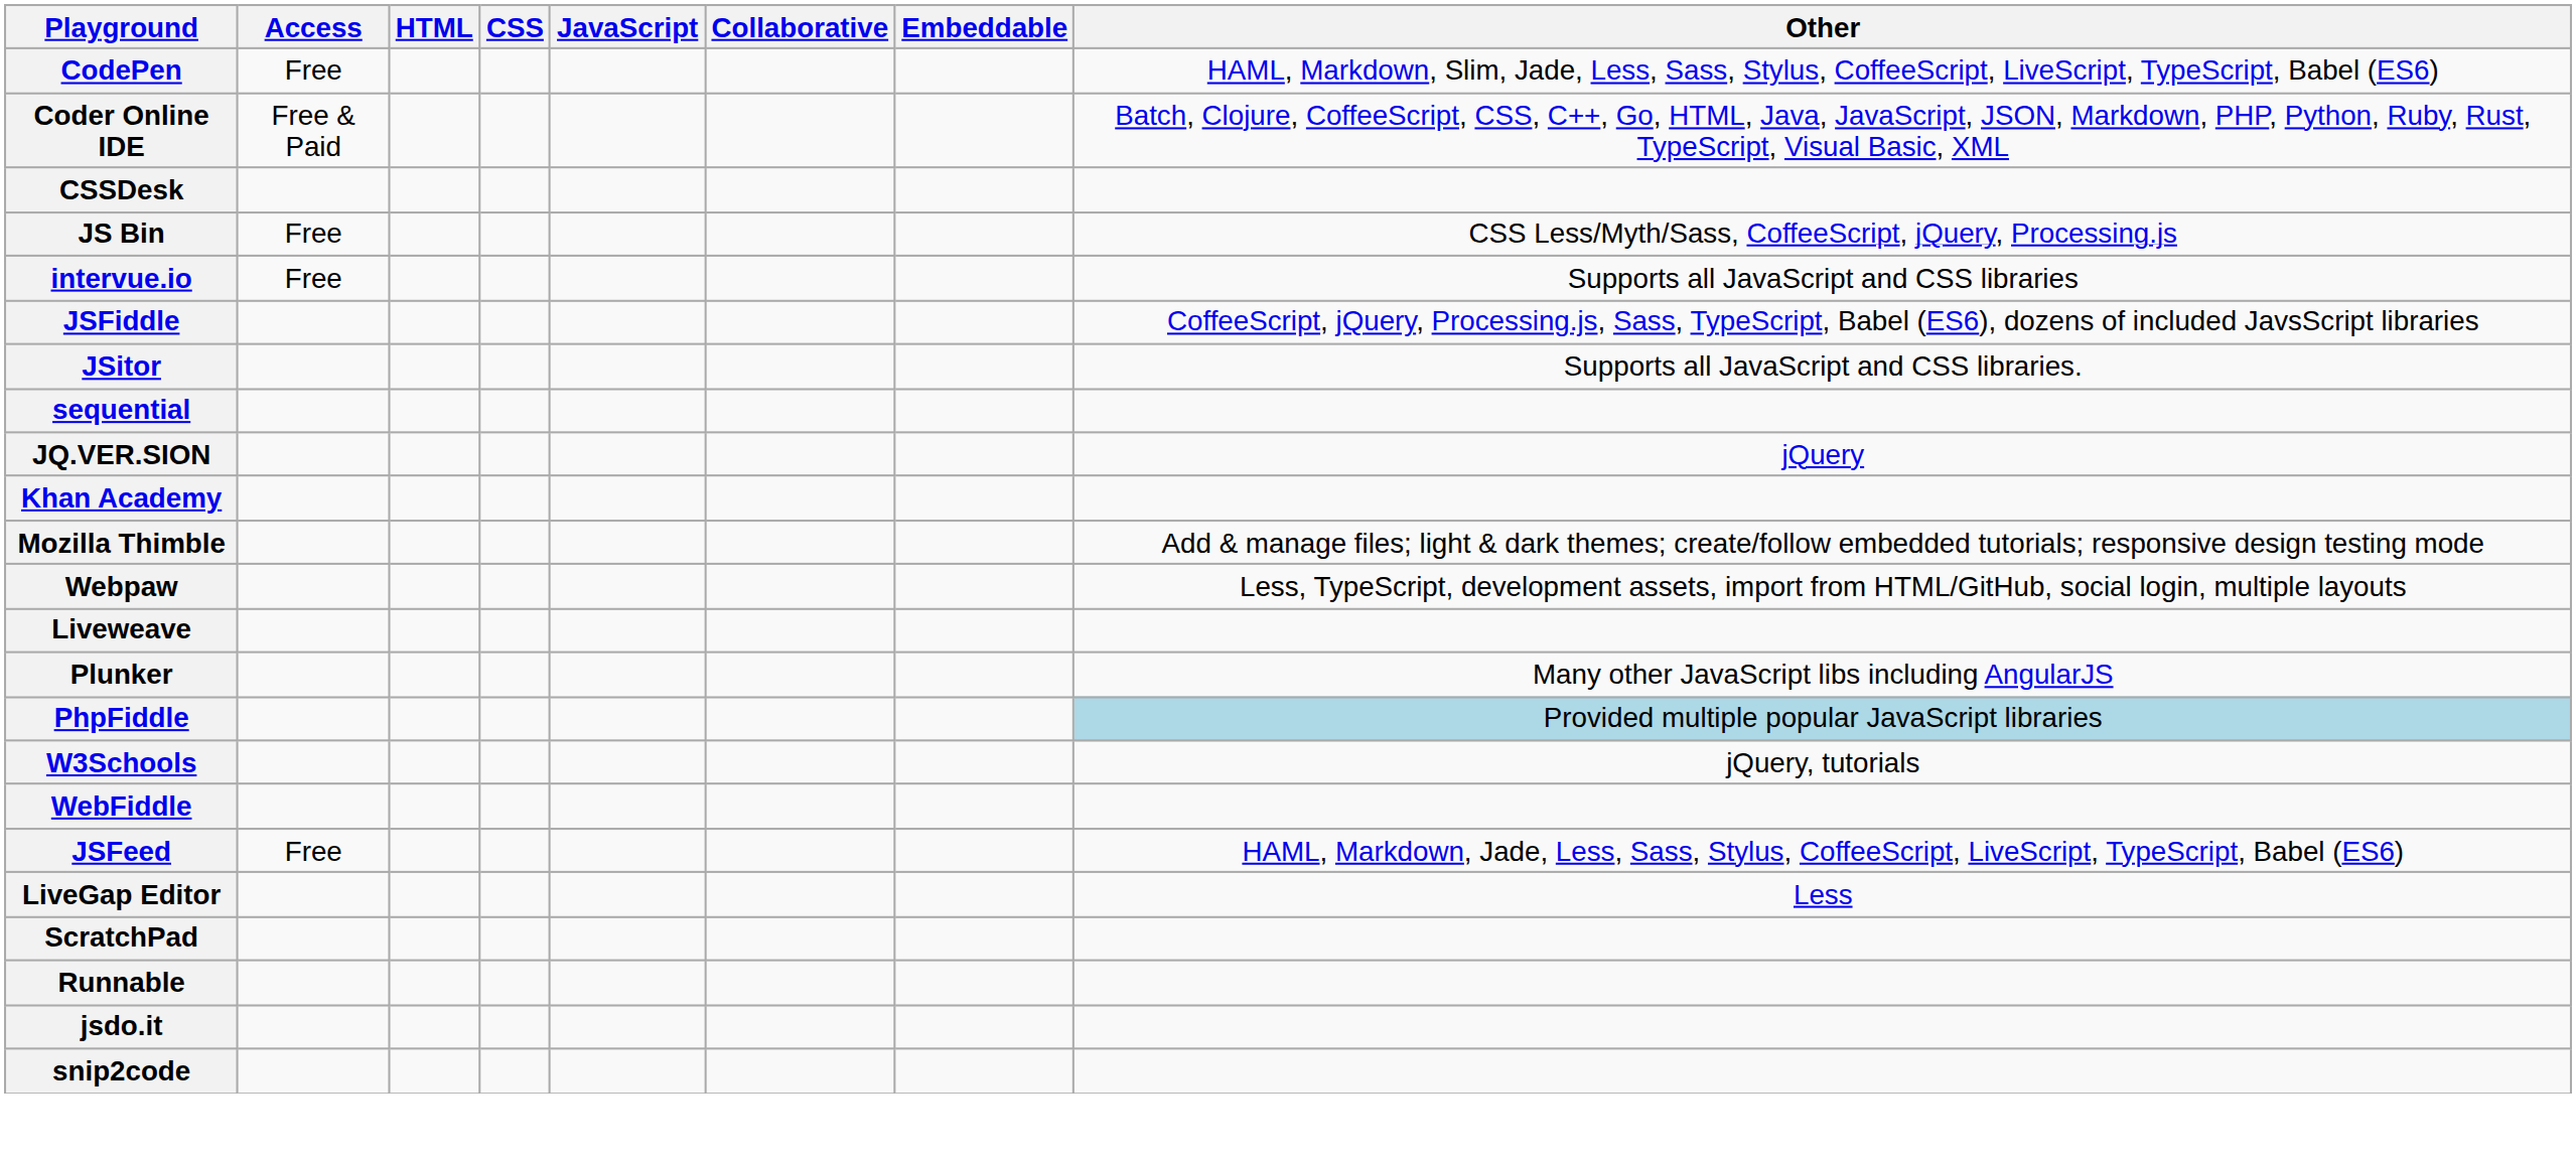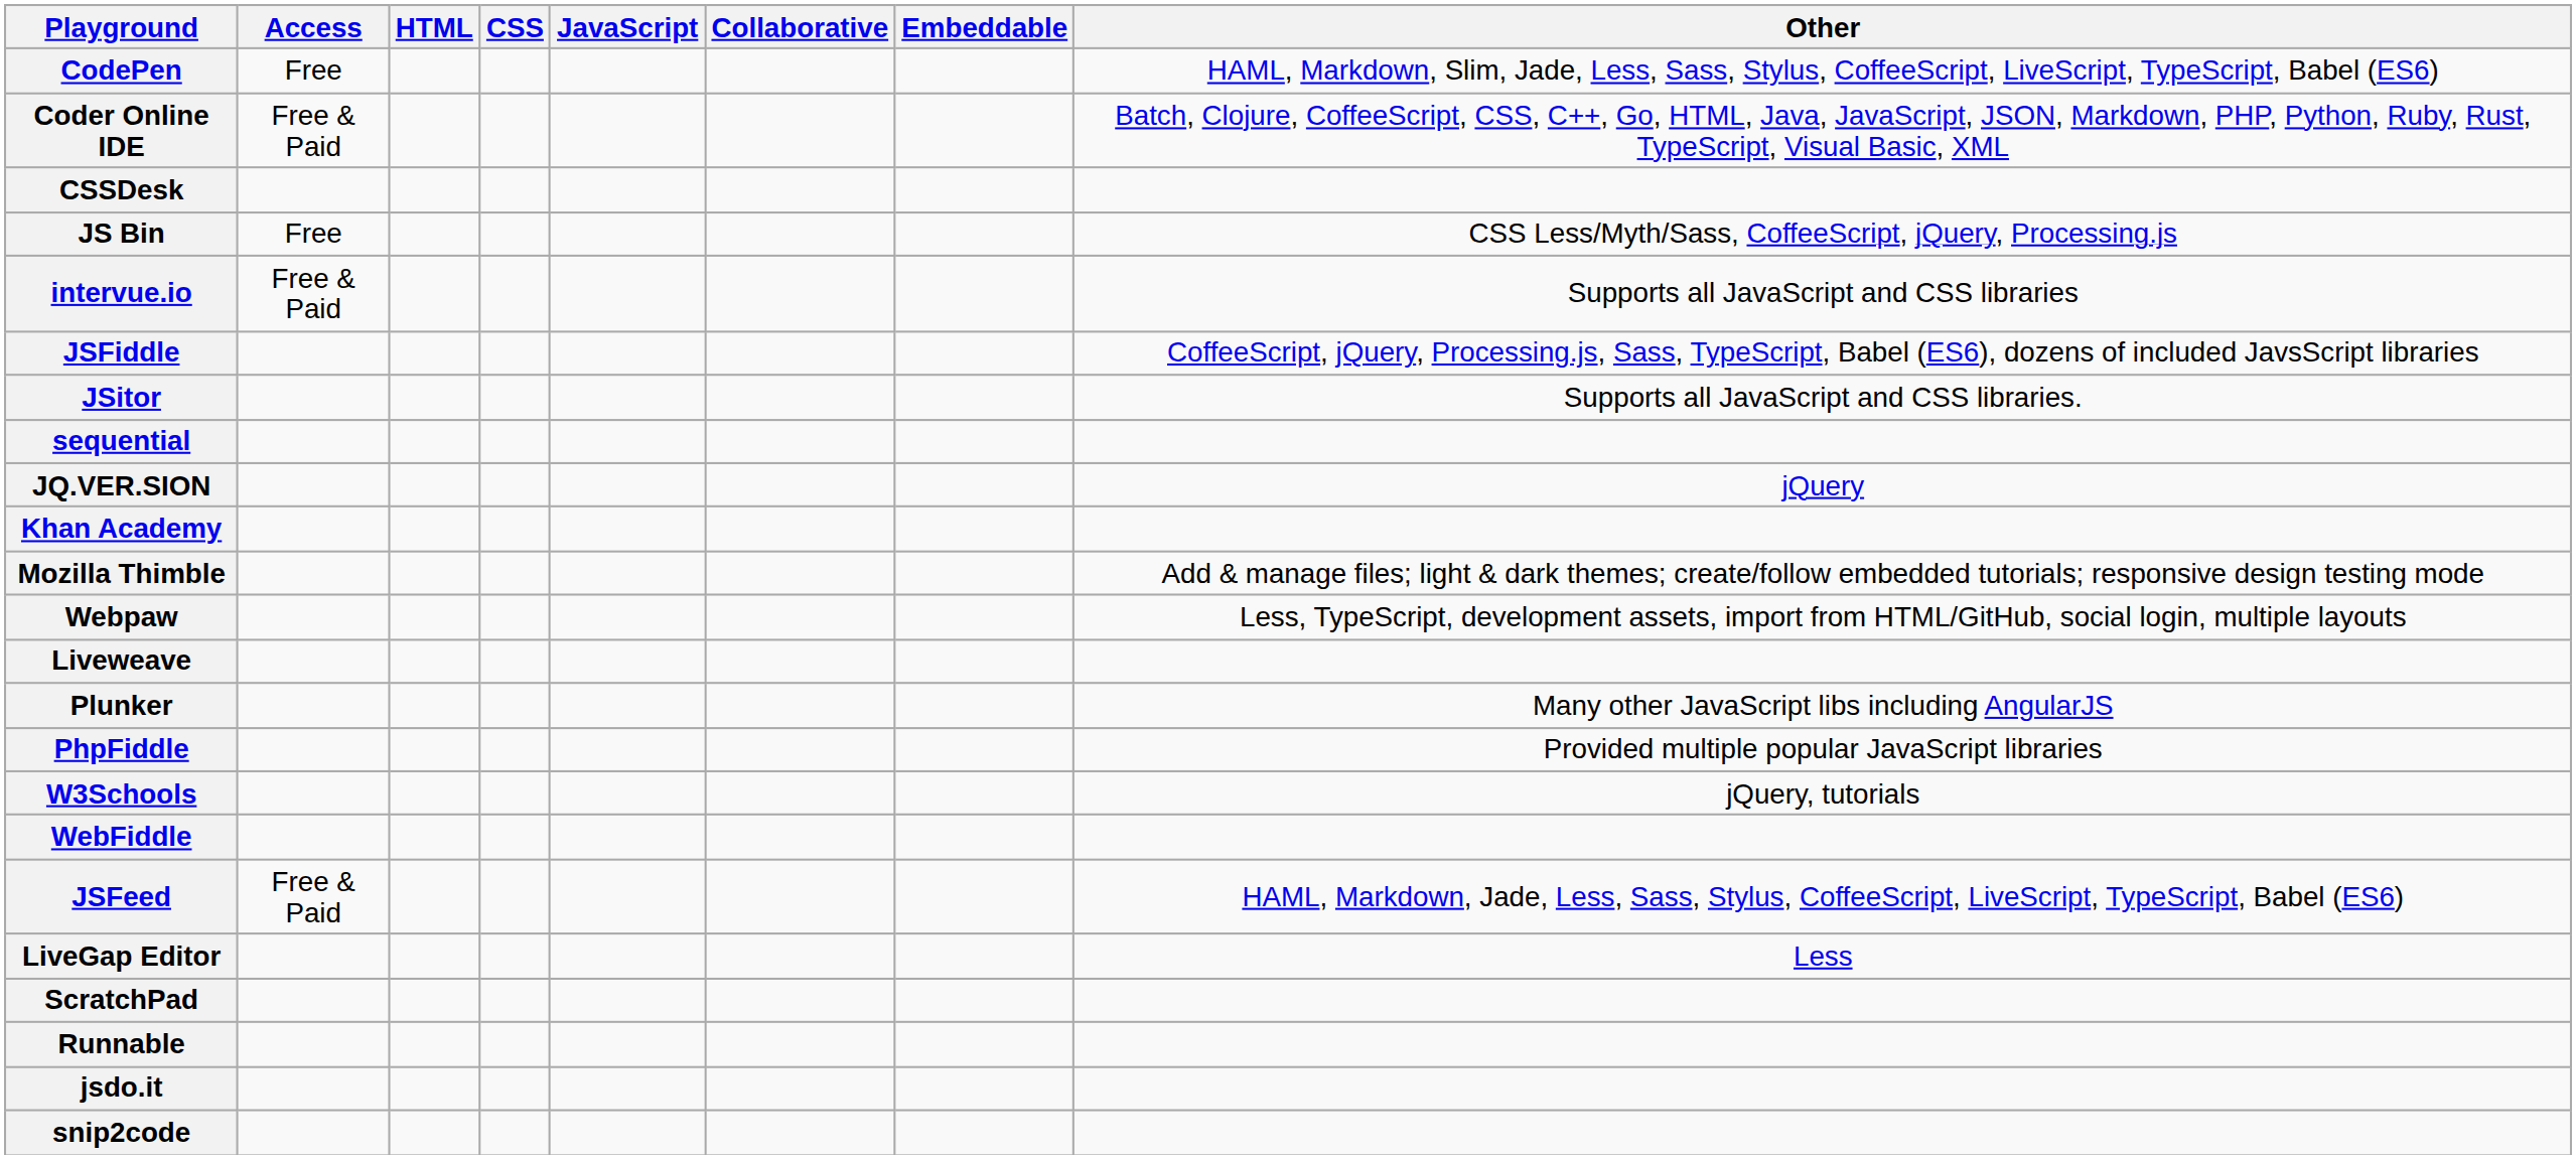intervue.io | Access: Free -> Free & Paid
PhpFiddle | Other: lightblue background -> no background
JSFeed | Access: Free -> Free & Paid
